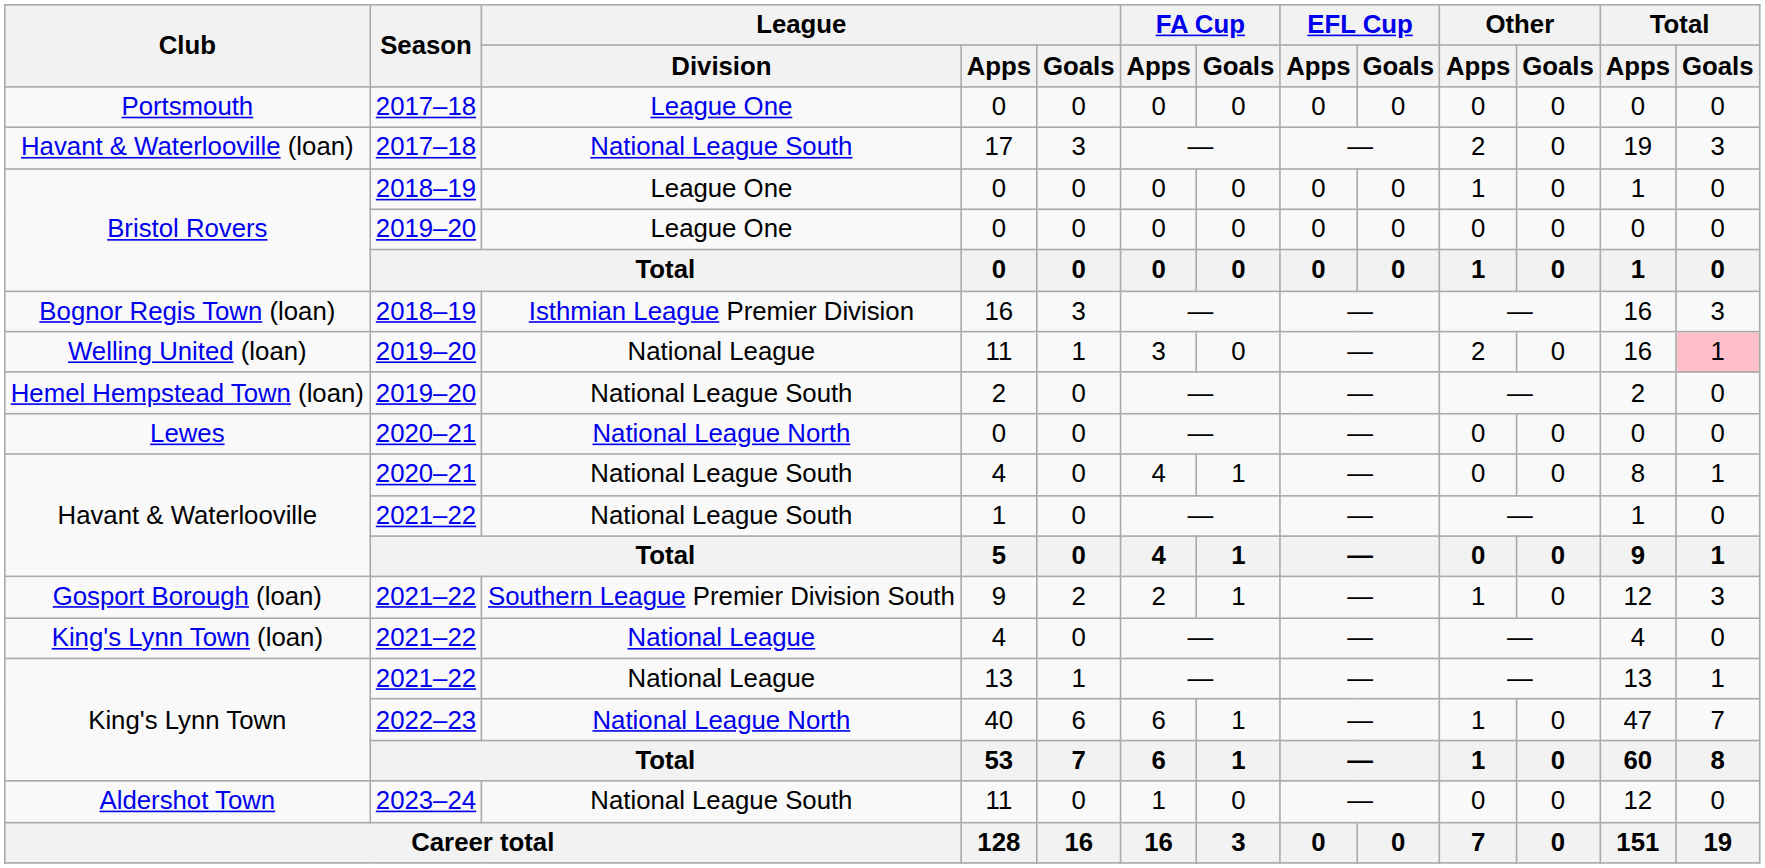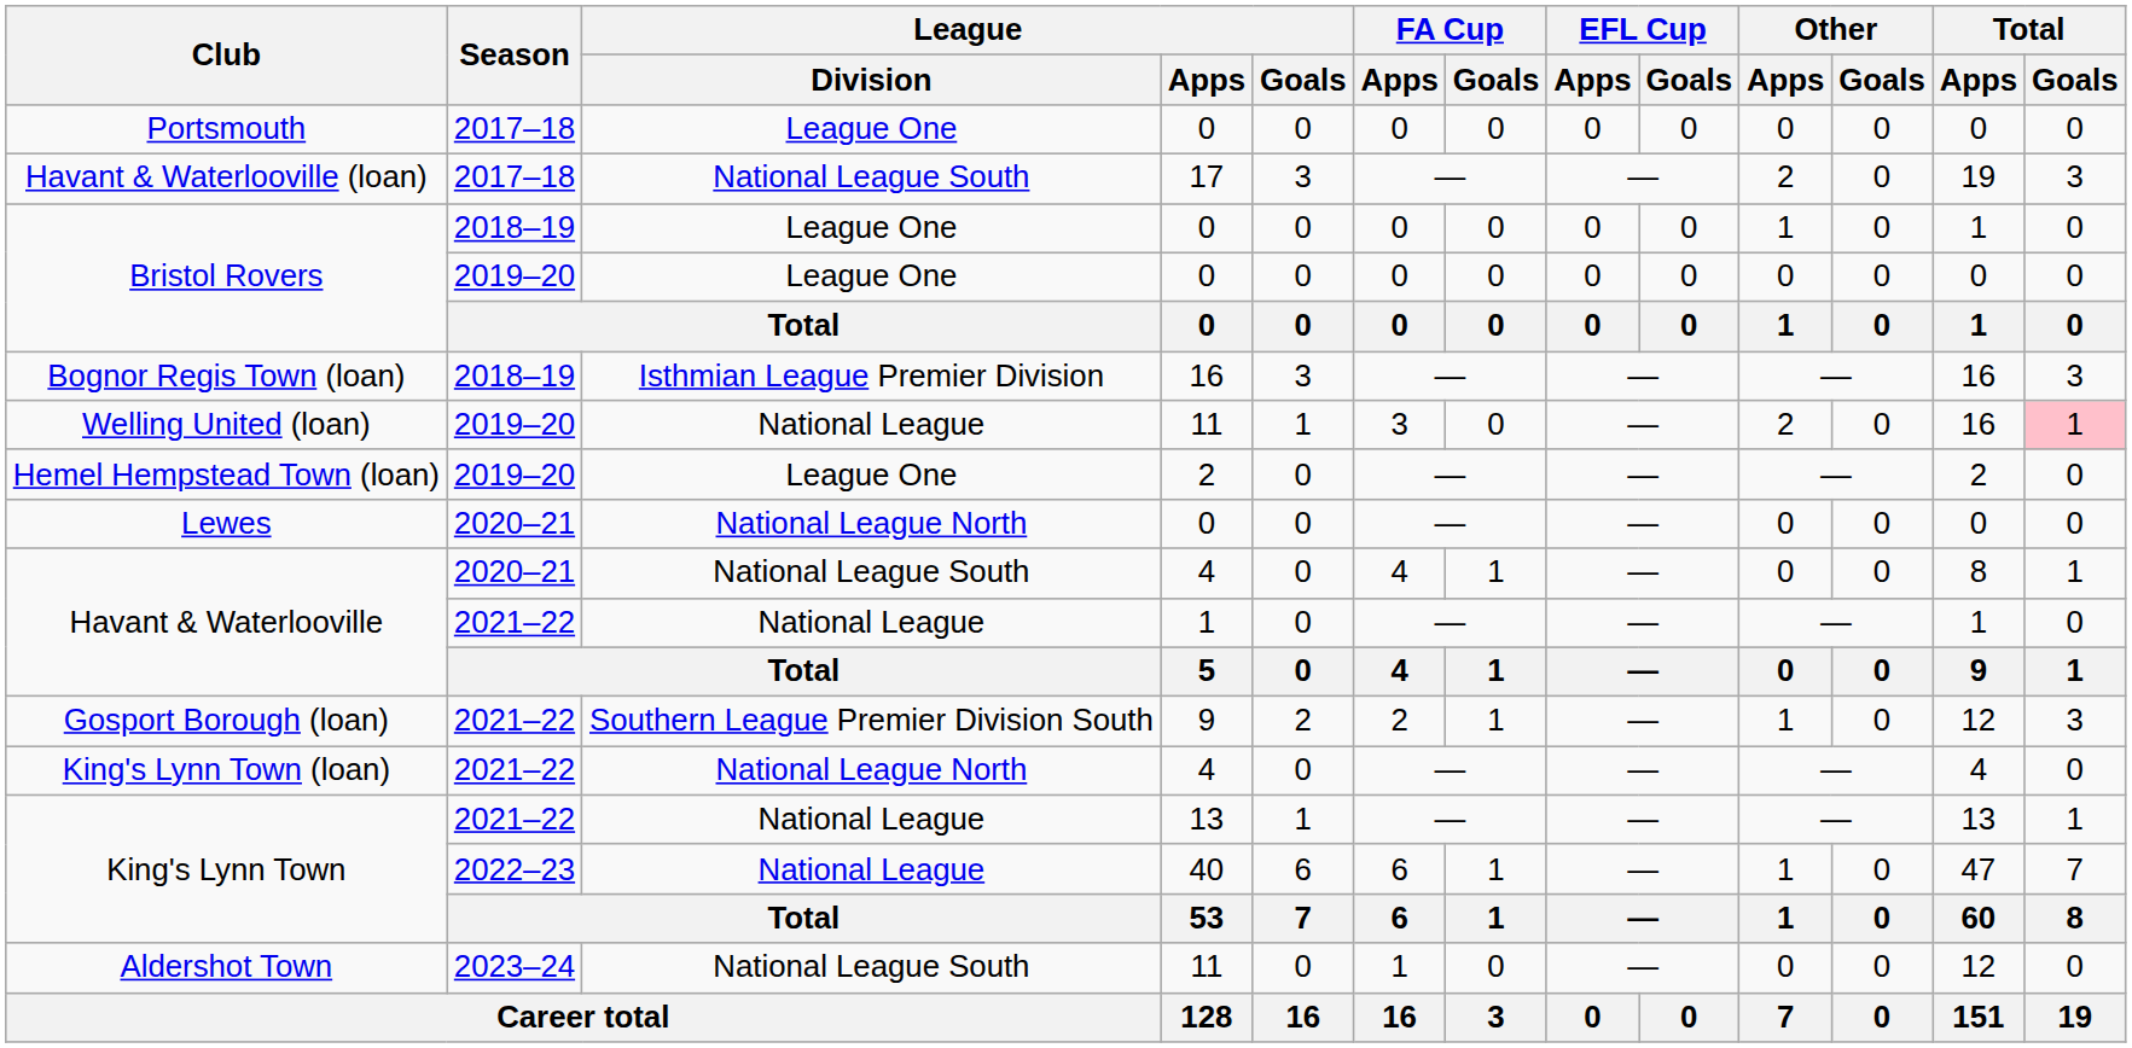Hemel Hempstead Town (loan) | League / Division: National League South -> League One
Havant & Waterlooville / 2021–22 | League / Division: National League South -> National League
King's Lynn Town (loan) | League / Division: National League -> National League North
King's Lynn Town / 2022–23 | League / Division: National League North -> National League
